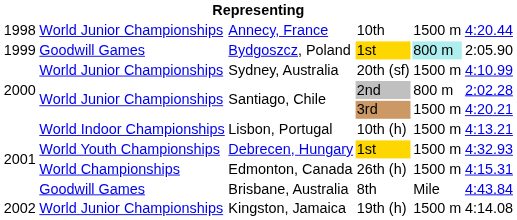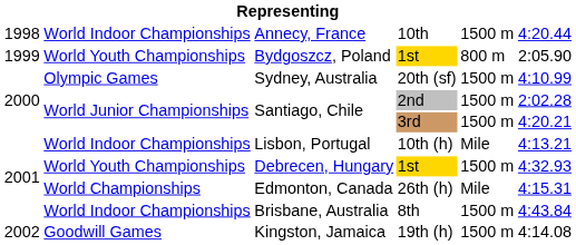Annecy, France | column 2: World Junior Championships -> World Indoor Championships
Bydgoszcz, Poland | column 2: Goodwill Games -> World Youth Championships
Bydgoszcz, Poland | column 5: paleturquoise background -> no background
Sydney, Australia | column 2: World Junior Championships -> Olympic Games
Santiago, Chile / 2nd | column 5: 800 m -> 1500 m
Lisbon, Portugal | column 5: 1500 m -> Mile
Edmonton, Canada | column 5: 1500 m -> Mile
Brisbane, Australia | column 2: Goodwill Games -> World Indoor Championships
Brisbane, Australia | column 5: Mile -> 1500 m
Kingston, Jamaica | column 2: World Junior Championships -> Goodwill Games
